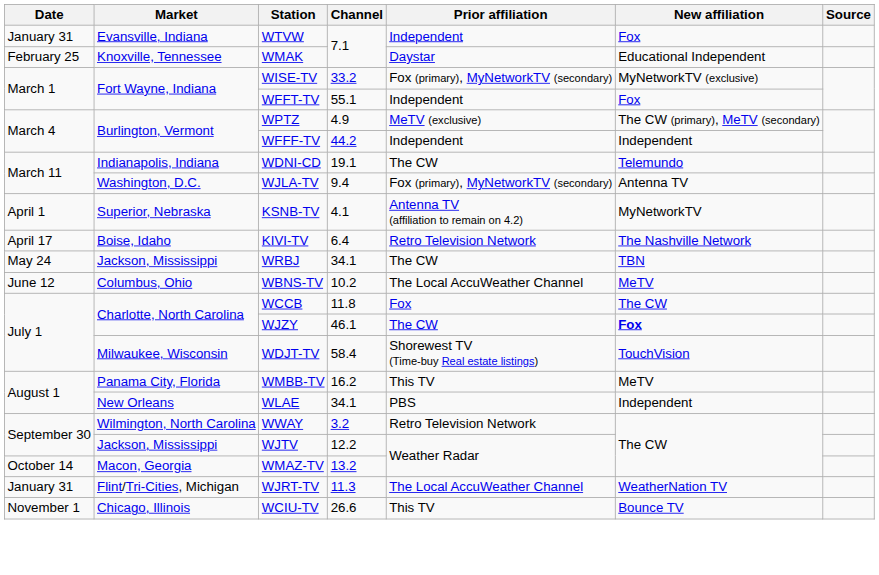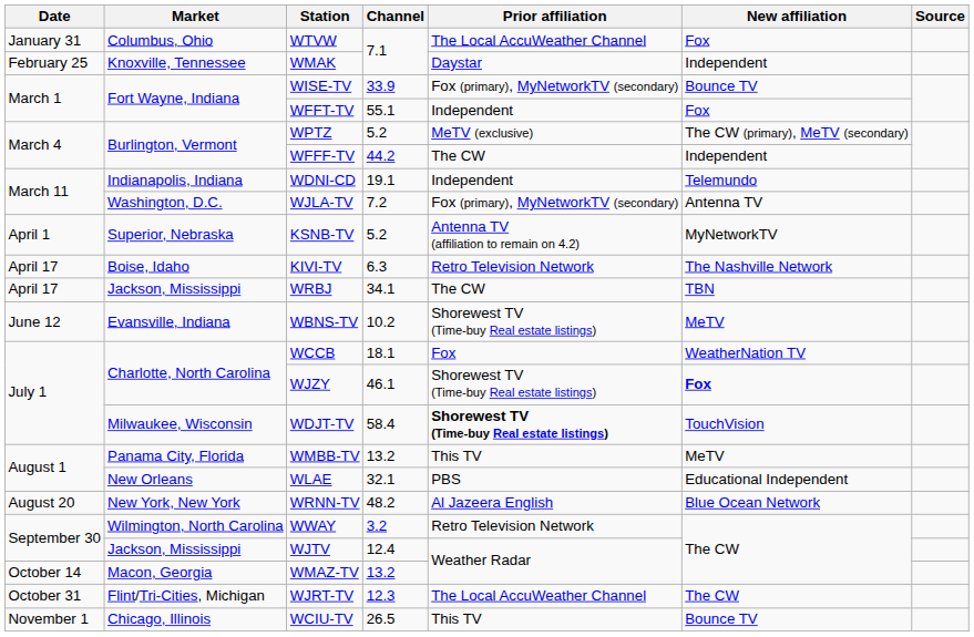WTVW | Market: Evansville, Indiana -> Columbus, Ohio
WTVW | Prior affiliation: Independent -> The Local AccuWeather Channel
WMAK | New affiliation: Educational Independent -> Independent
WISE-TV | Channel: 33.2 -> 33.9
WISE-TV | New affiliation: MyNetworkTV (exclusive) -> Bounce TV
WPTZ | Channel: 4.9 -> 5.2
WFFF-TV | Prior affiliation: Independent -> The CW
WDNI-CD | Prior affiliation: The CW -> Independent
WJLA-TV | Channel: 9.4 -> 7.2
KSNB-TV | Channel: 4.1 -> 5.2
KIVI-TV | Channel: 6.4 -> 6.3
WRBJ | Date: May 24 -> April 17
WBNS-TV | Market: Columbus, Ohio -> Evansville, Indiana
WBNS-TV | Prior affiliation: The Local AccuWeather Channel -> Shorewest TV (Time-buy Real estate listings)
WCCB | Channel: 11.8 -> 18.1
WCCB | New affiliation: The CW -> WeatherNation TV
WJZY | Prior affiliation: The CW -> Shorewest TV (Time-buy Real estate listings)
WDJT-TV | Prior affiliation: normal -> bold
WMBB-TV | Channel: 16.2 -> 13.2
WLAE | Channel: 34.1 -> 32.1
WLAE | New affiliation: Independent -> Educational Independent
+ row: August 20 | New York, New York | WRNN-TV | 48.2 | Al Jazeera English | Blue Ocean Network
WJTV | Channel: 12.2 -> 12.4
WJRT-TV | Date: January 31 -> October 31
WJRT-TV | Channel: 11.3 -> 12.3
WJRT-TV | New affiliation: WeatherNation TV -> The CW
WCIU-TV | Channel: 26.6 -> 26.5
